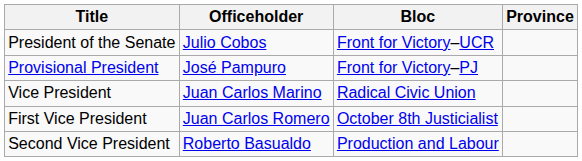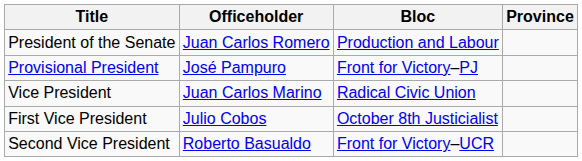President of the Senate | Officeholder: Julio Cobos -> Juan Carlos Romero
President of the Senate | Bloc: Front for Victory–UCR -> Production and Labour
First Vice President | Officeholder: Juan Carlos Romero -> Julio Cobos
Second Vice President | Bloc: Production and Labour -> Front for Victory–UCR
